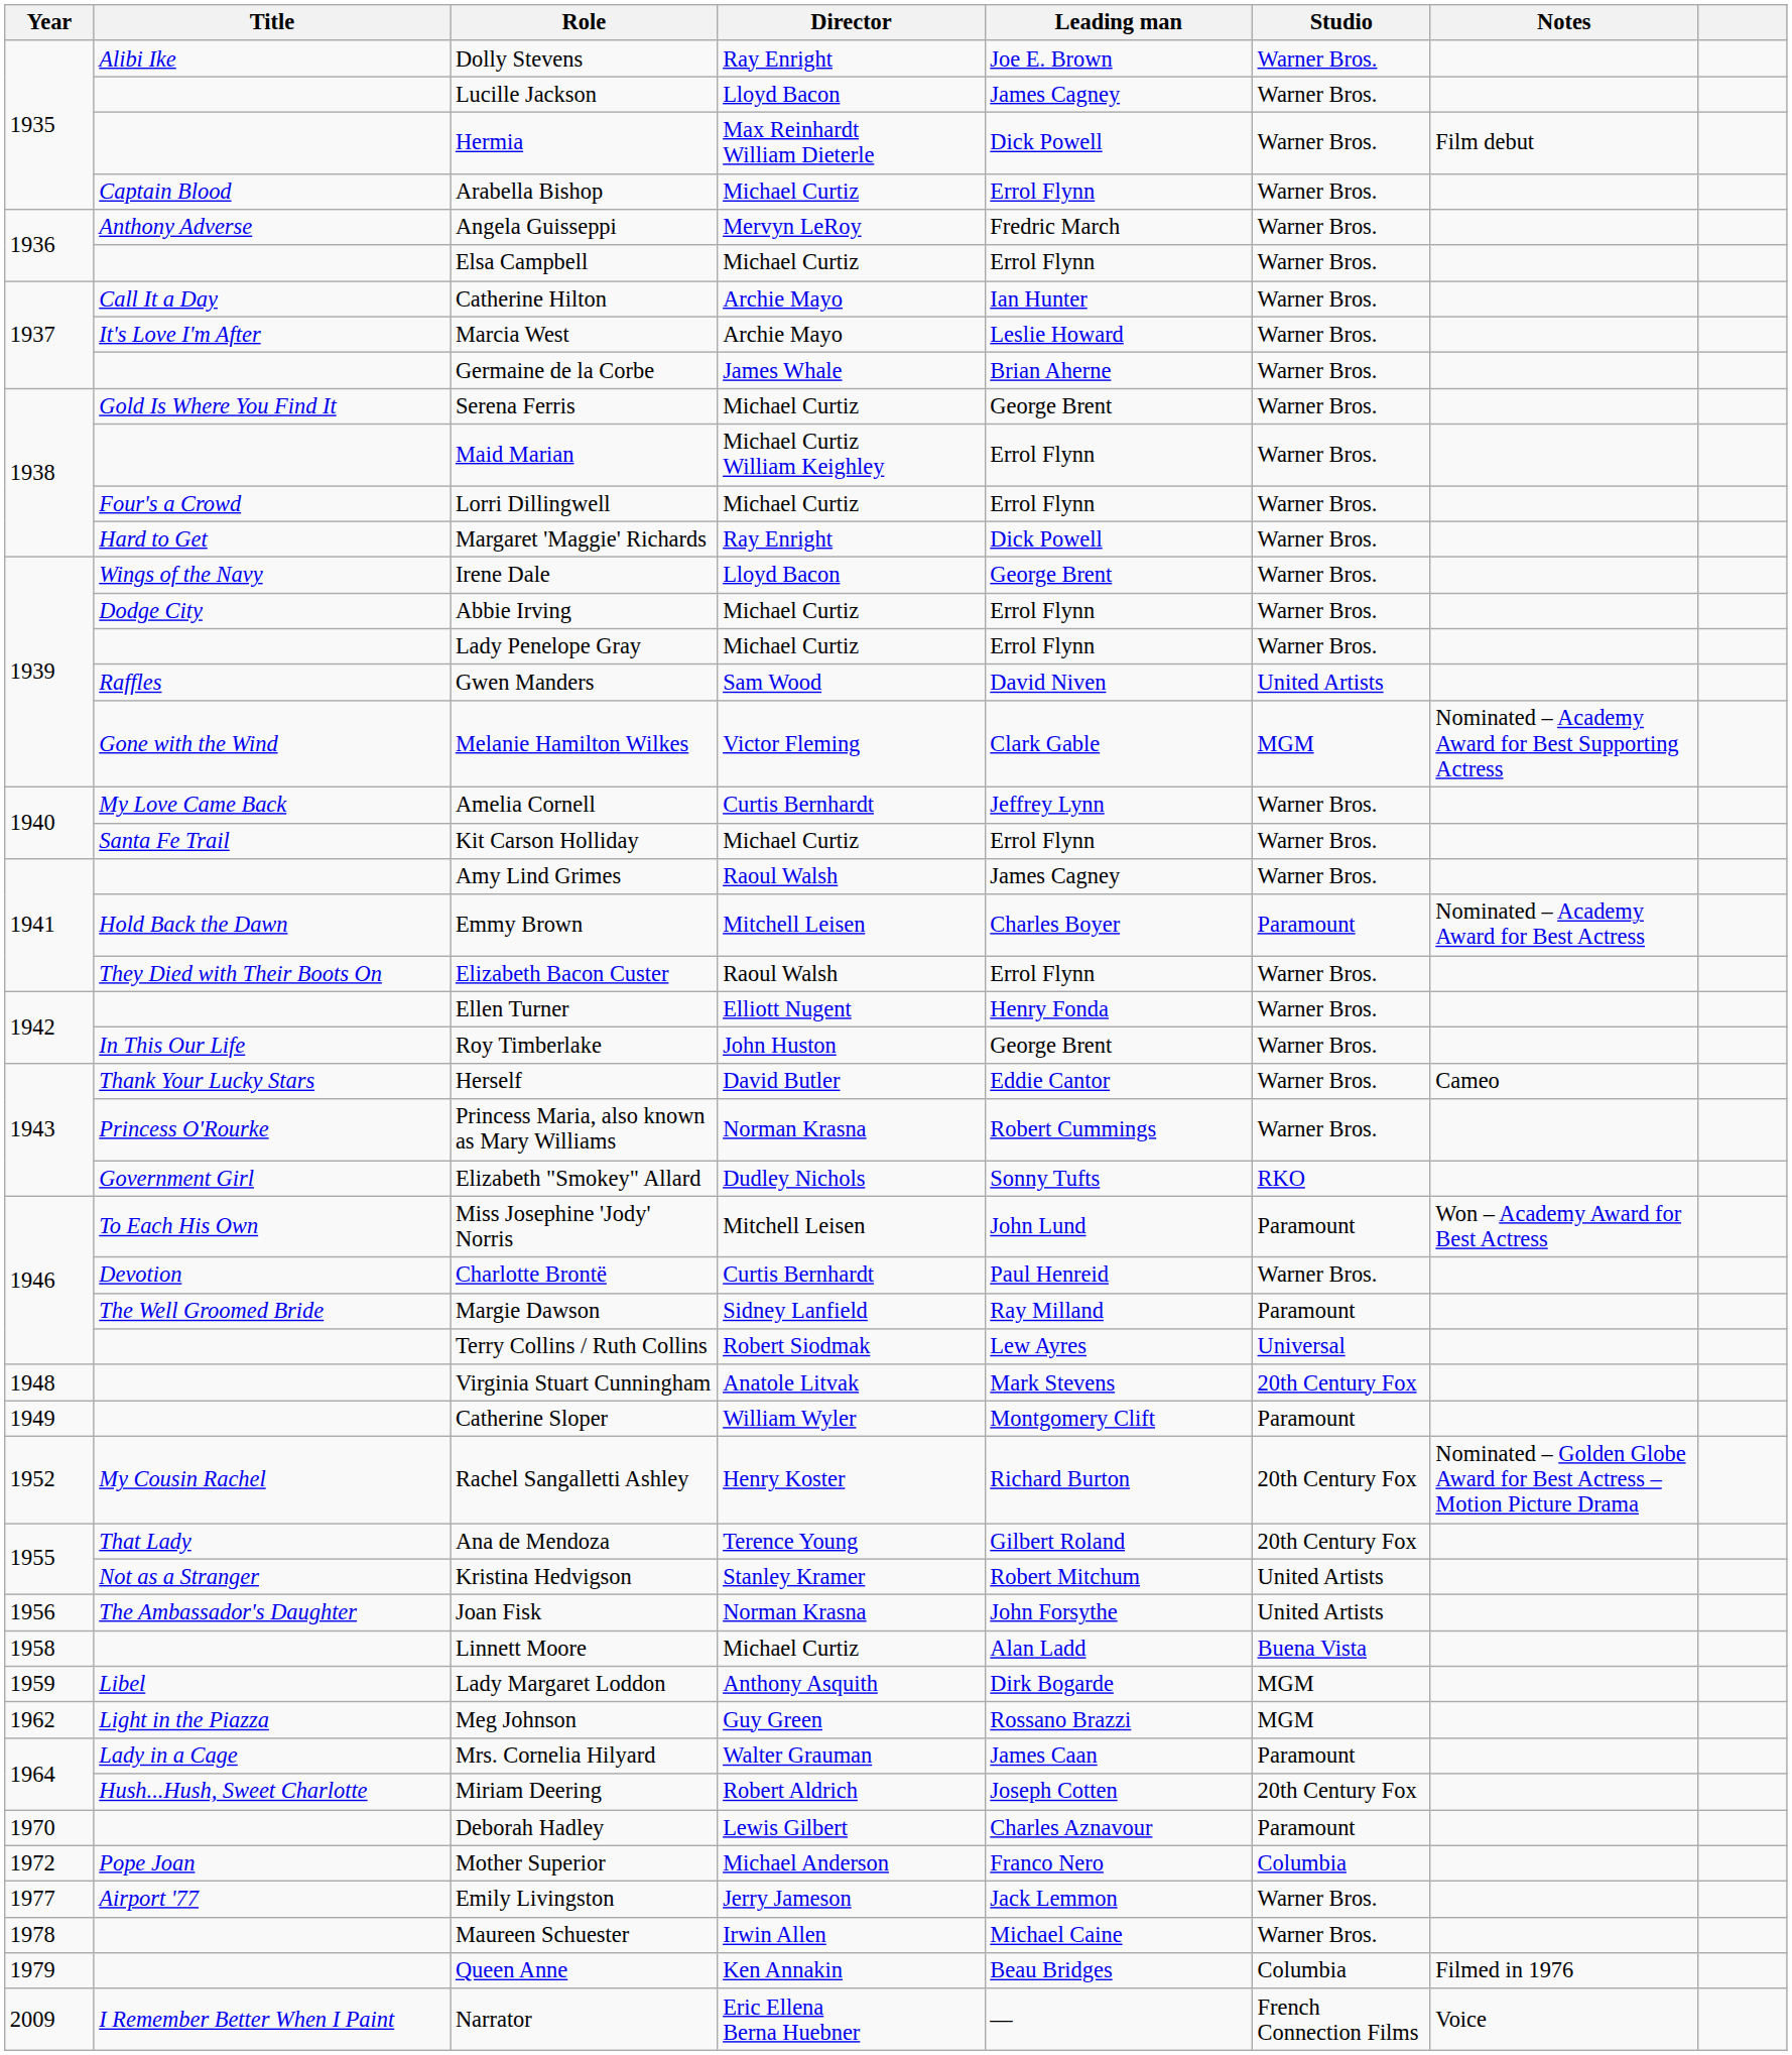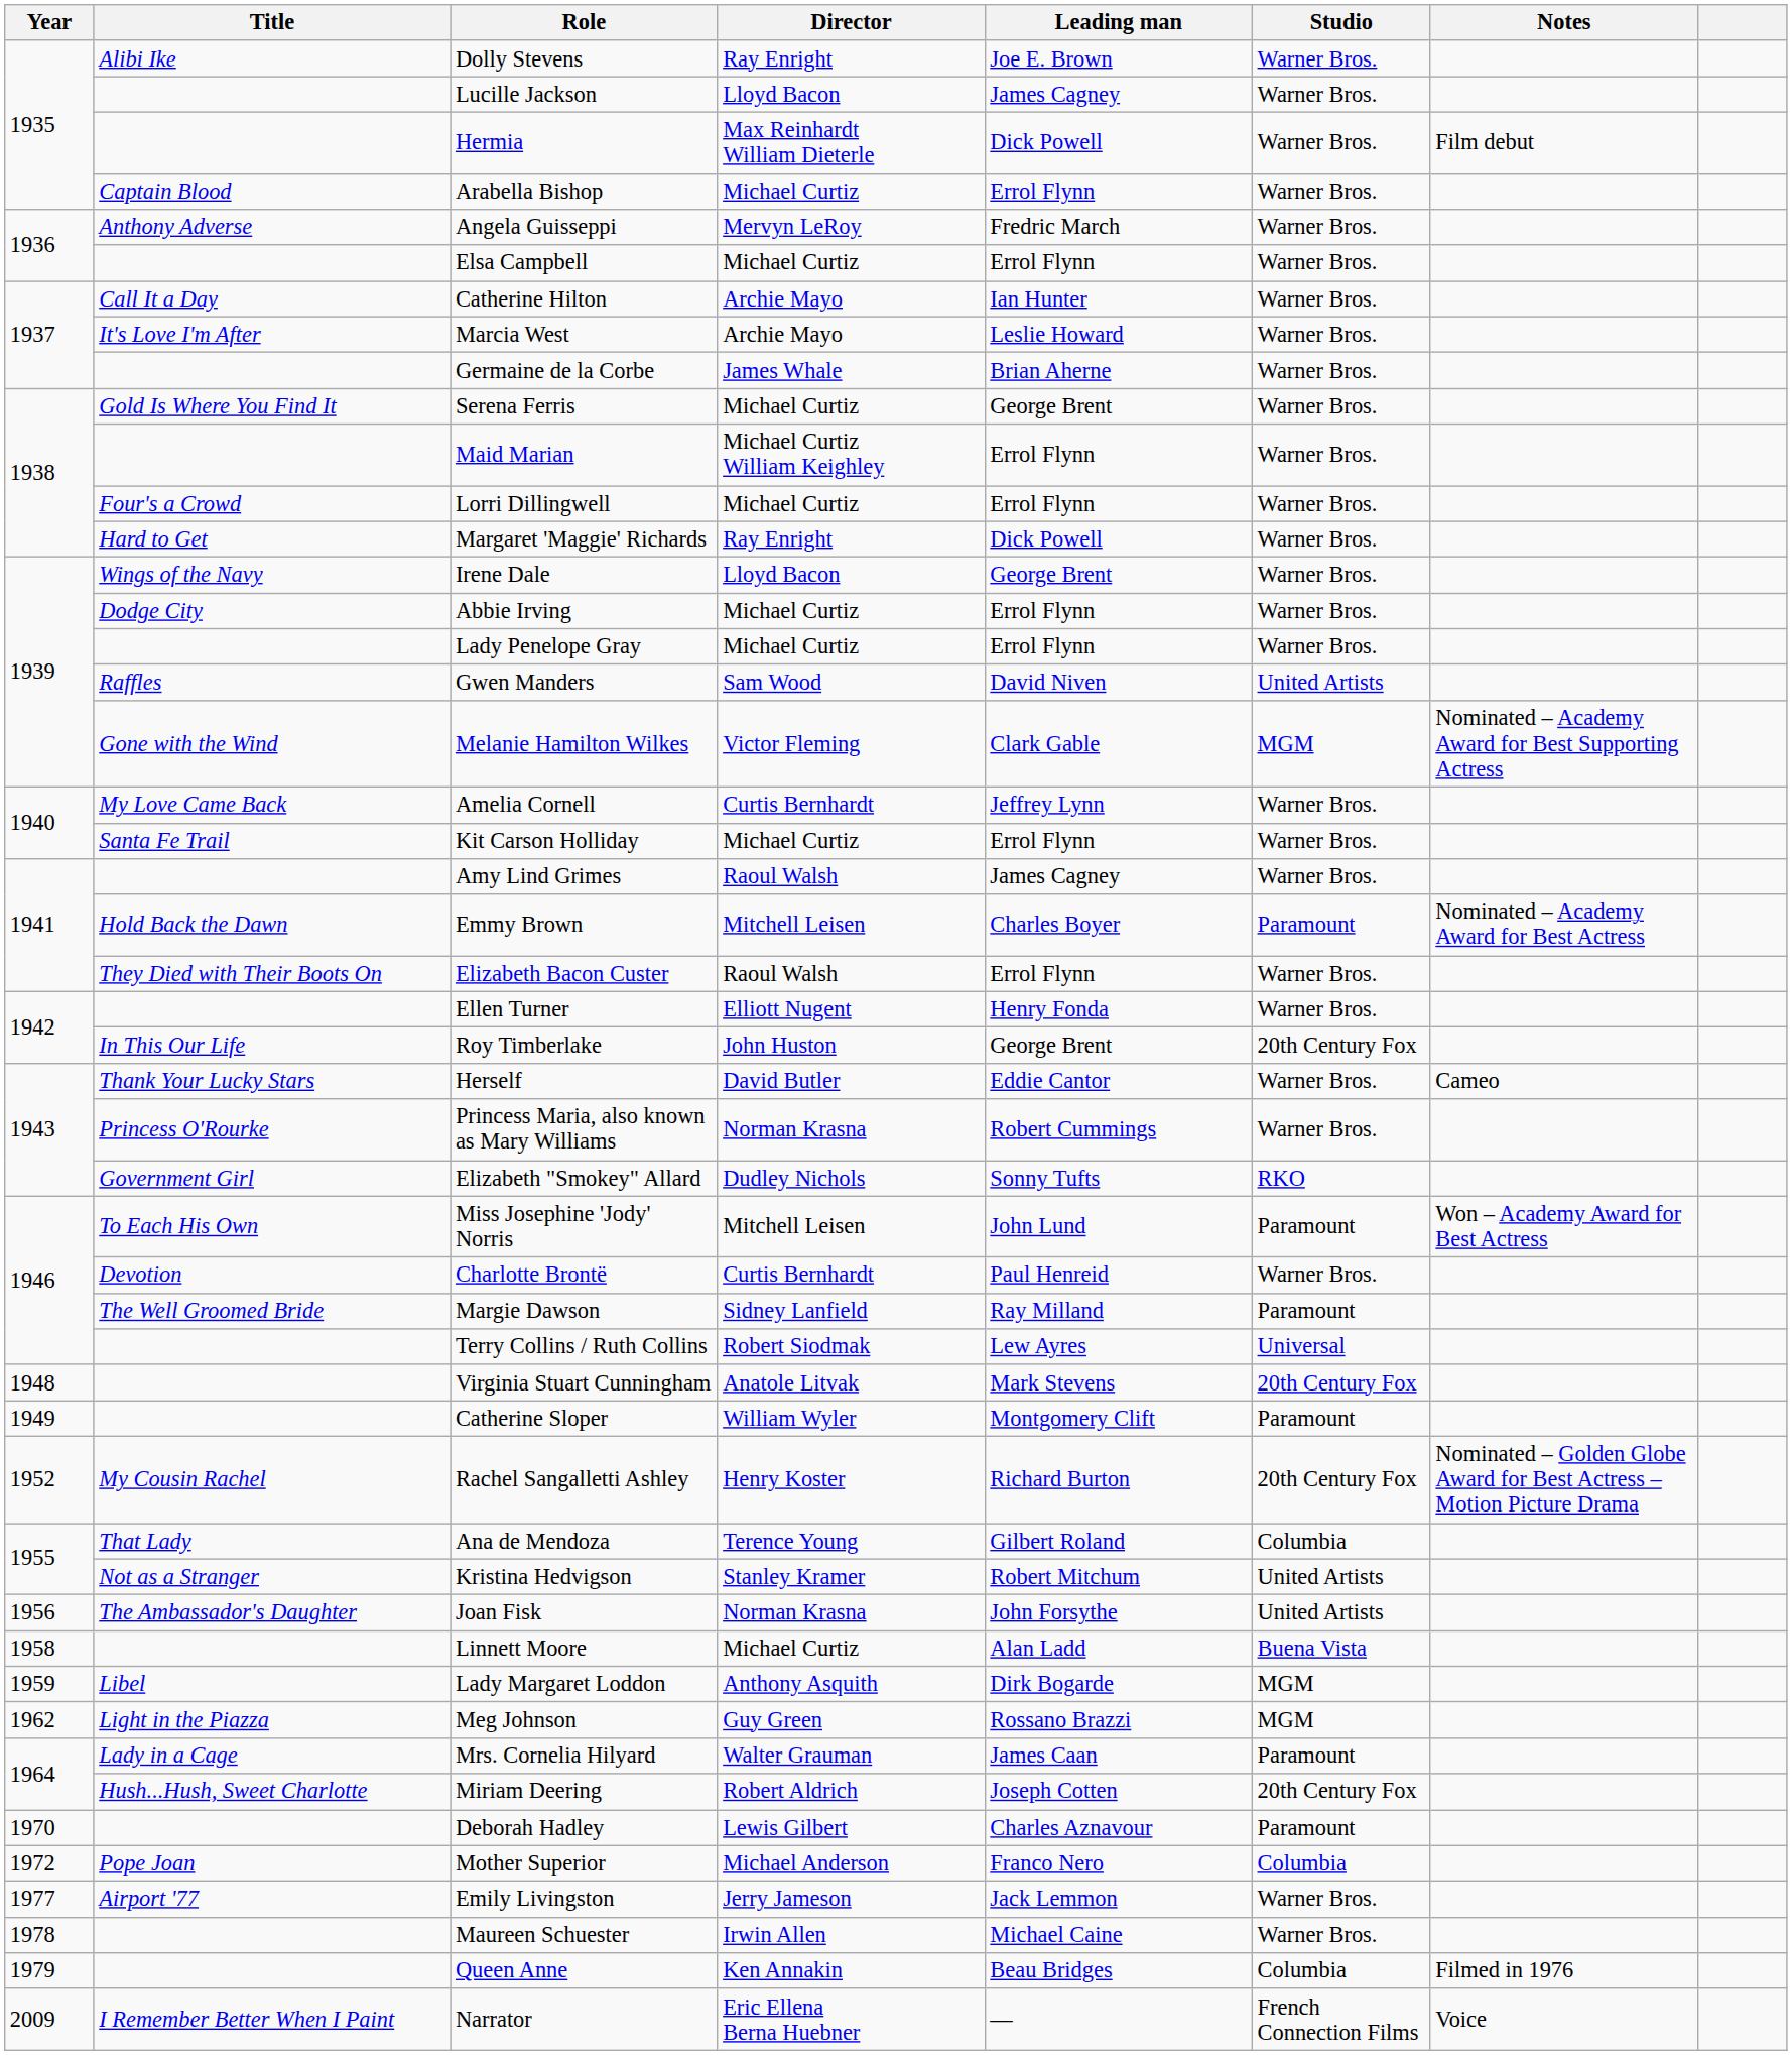Roy Timberlake | Studio: Warner Bros. -> 20th Century Fox
Ana de Mendoza | Studio: 20th Century Fox -> Columbia
